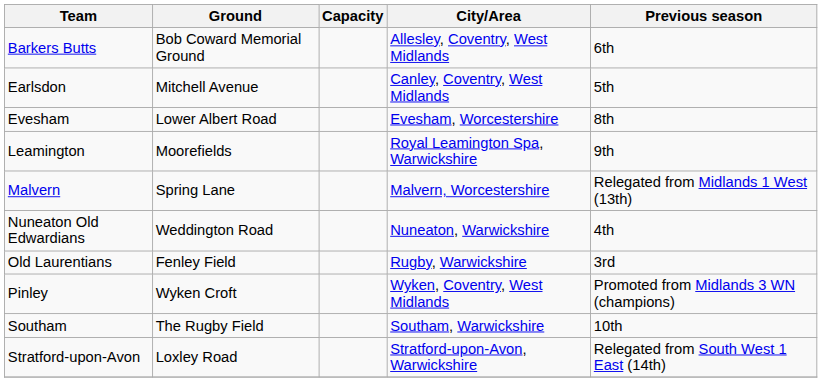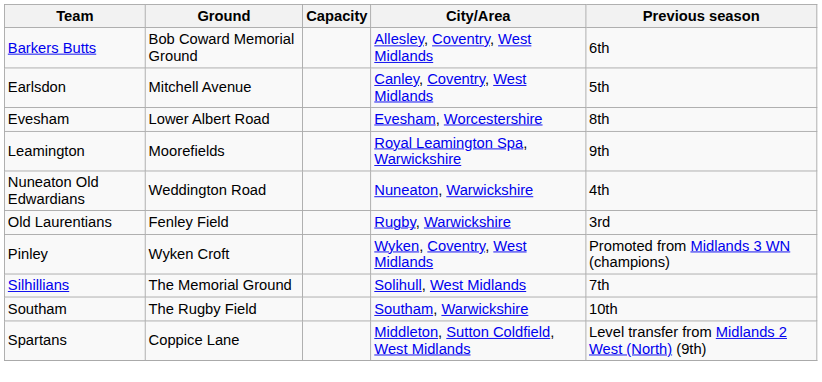- row: Malvern | Spring Lane | Malvern, Worcestershire | Relegated from Midlands 1 West (13th)
+ row: Silhillians | The Memorial Ground | Solihull, West Midlands | 7th
+ row: Spartans | Coppice Lane | Middleton, Sutton Coldfield, West Midlands | Level transfer from Midlands 2 West (North) (9th)
- row: Stratford-upon-Avon | Loxley Road | Stratford-upon-Avon, Warwickshire | Relegated from South West 1 East (14th)
